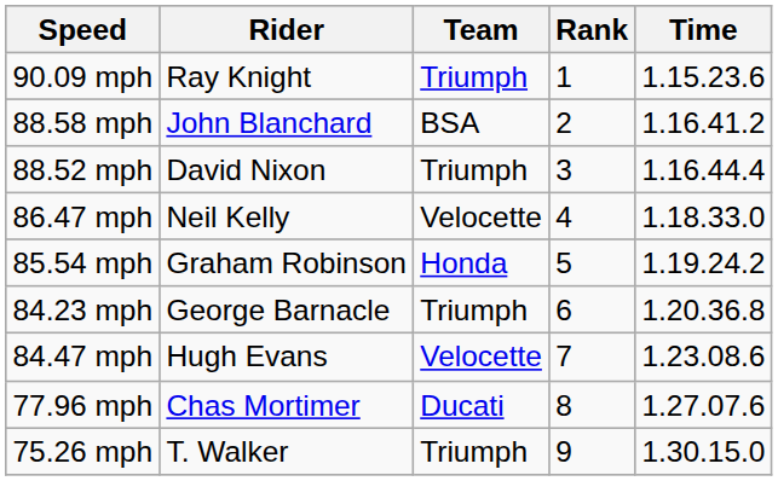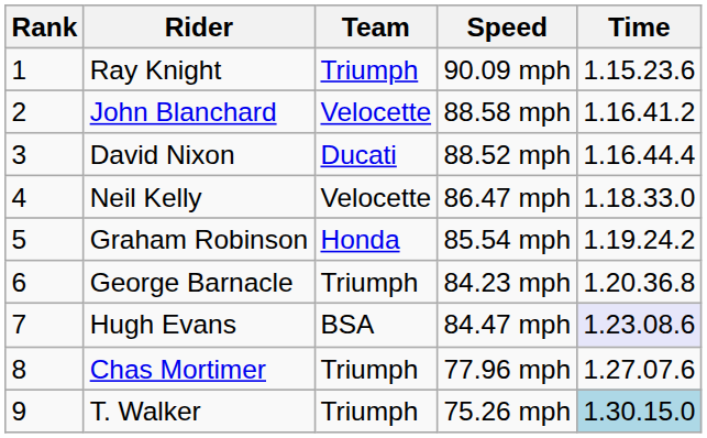columns swapped: Rank <-> Speed
John Blanchard | Team: BSA -> Velocette
David Nixon | Team: Triumph -> Ducati
Hugh Evans | Team: Velocette -> BSA
Hugh Evans | Time: no background -> lavender background
Chas Mortimer | Team: Ducati -> Triumph
T. Walker | Time: no background -> lightblue background
